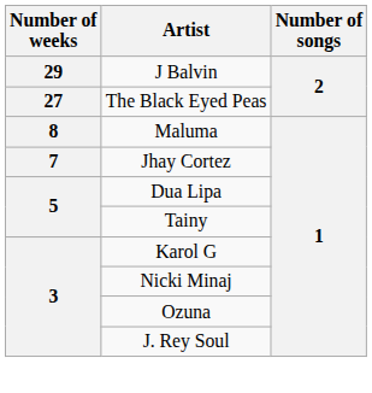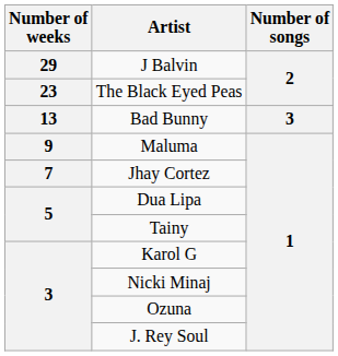The Black Eyed Peas | Number of weeks: 27 -> 23
+ row: 13 | Bad Bunny | 3
Maluma | Number of weeks: 8 -> 9
